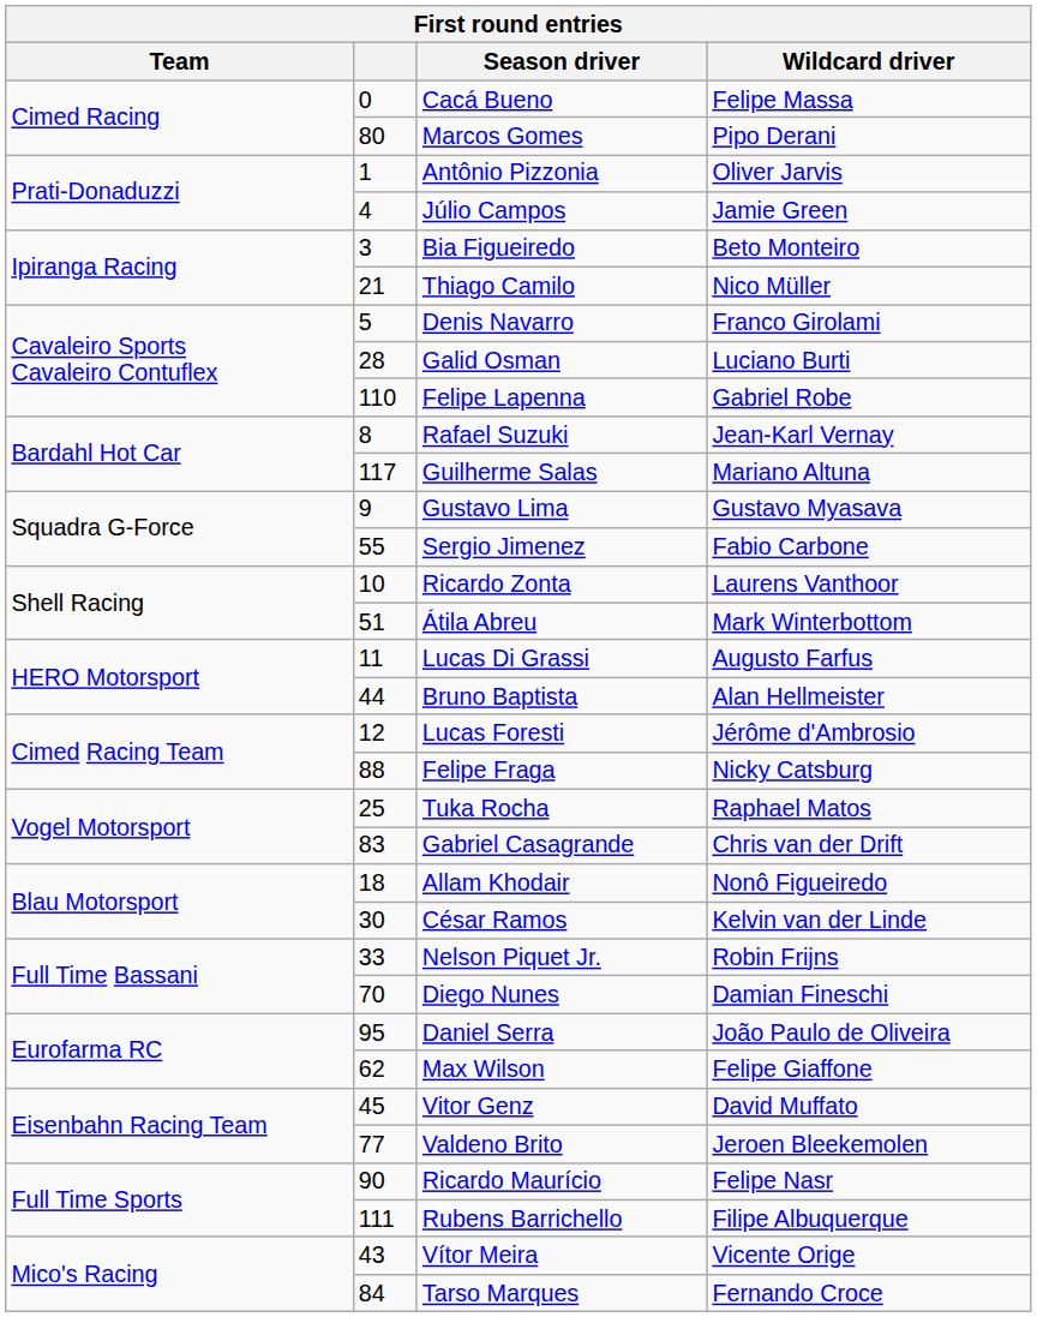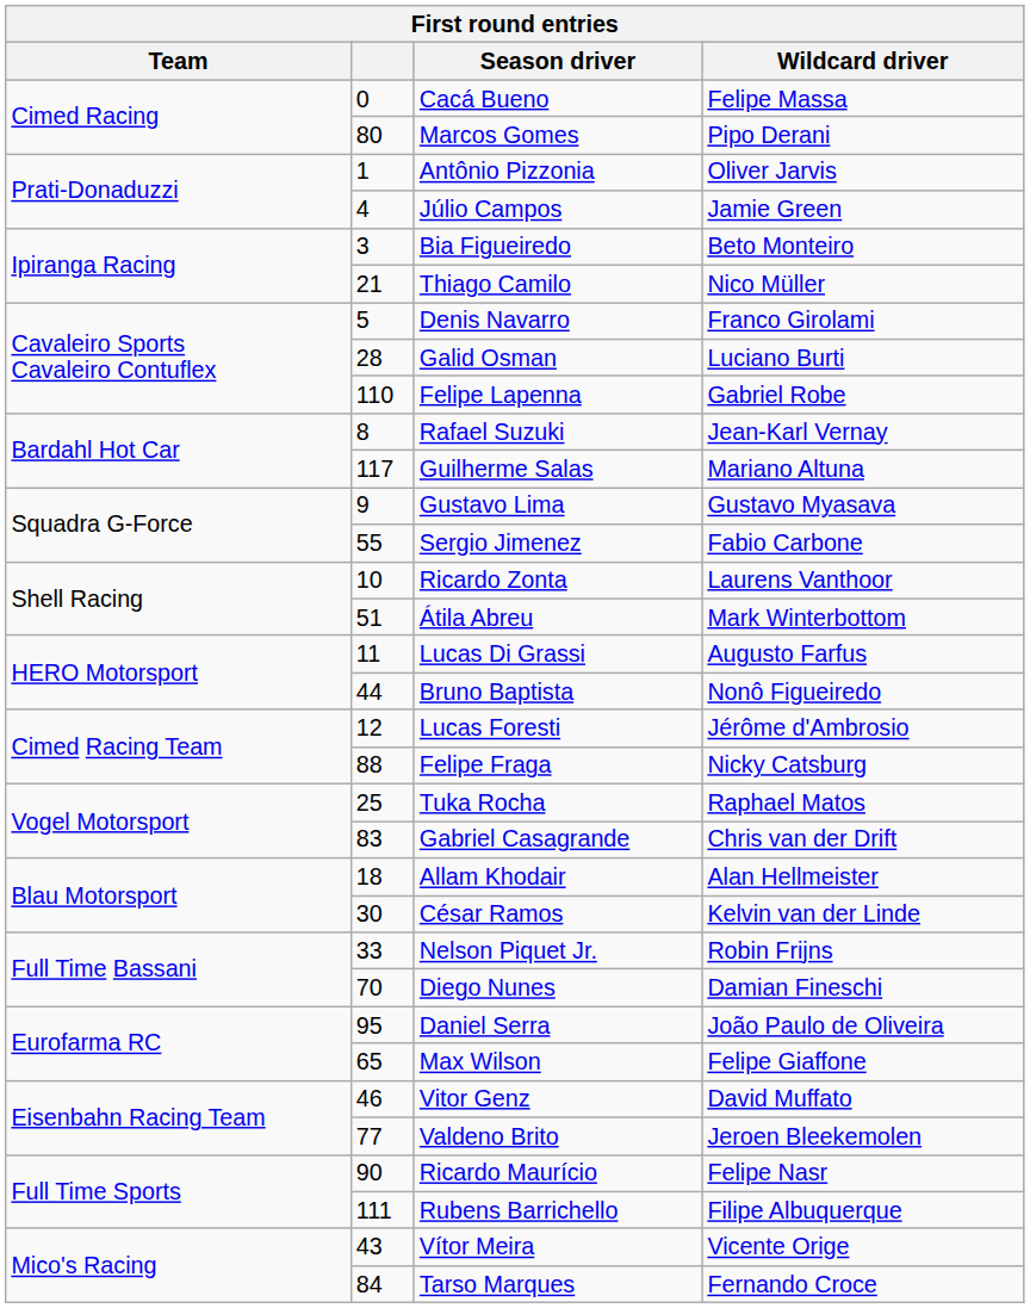Bruno Baptista | Wildcard driver: Alan Hellmeister -> Nonô Figueiredo
Allam Khodair | Wildcard driver: Nonô Figueiredo -> Alan Hellmeister
Max Wilson | column 2: 62 -> 65
Vitor Genz | column 2: 45 -> 46
